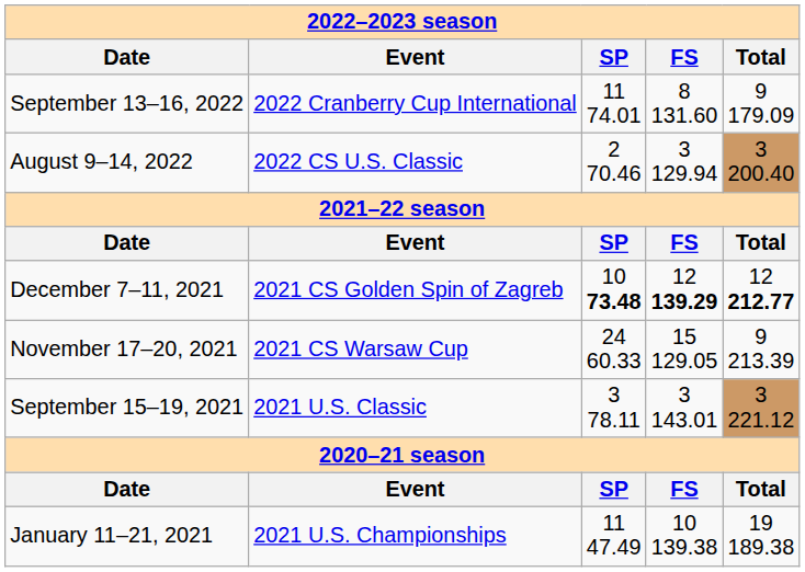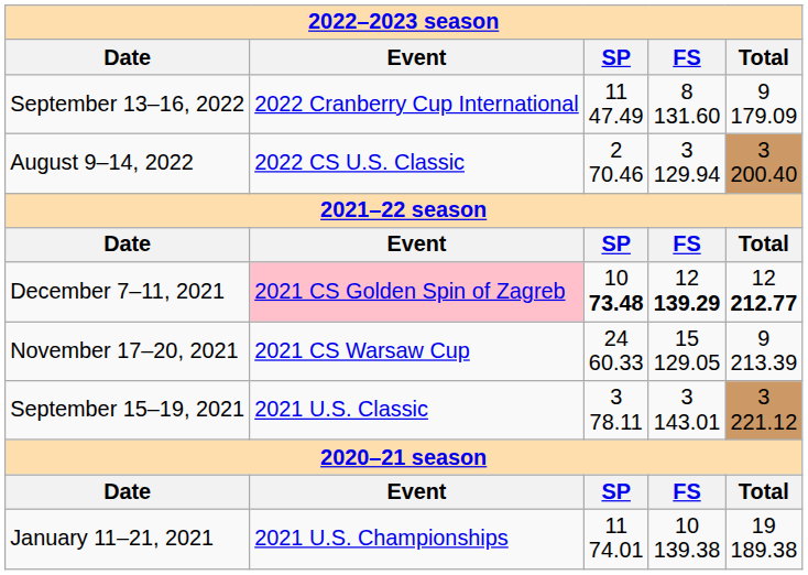September 13–16, 2022 | column 3: 11 74.01 -> 11 47.49
December 7–11, 2021 | column 2: no background -> pink background
January 11–21, 2021 | column 3: 11 47.49 -> 11 74.01
